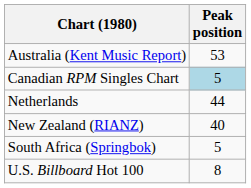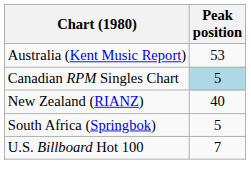- row: Netherlands | 44
U.S. Billboard Hot 100 | Peak position: 8 -> 7
